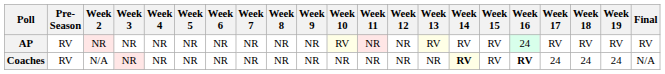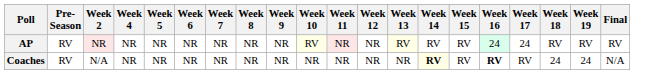- column: Week 3 | NR | NR
AP | Week 17: RV -> 24
Coaches | Week 17: 24 -> RV
